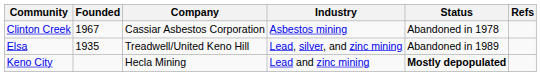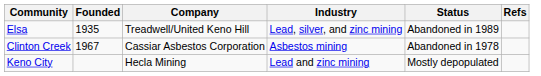rows swapped: Clinton Creek <-> Elsa
Keno City | Status: bold -> normal
